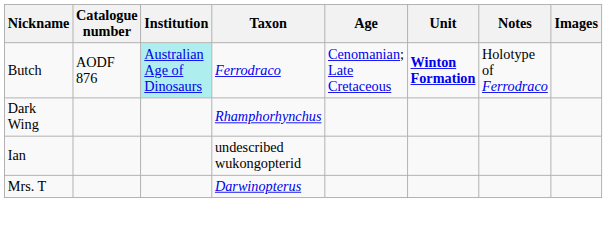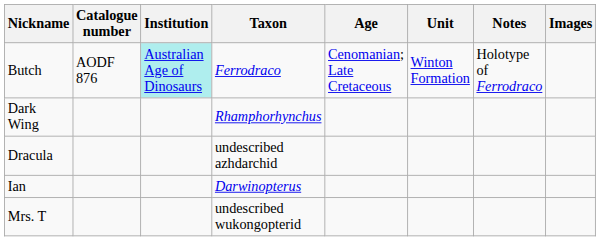Butch | Unit: bold -> normal
+ row: Dracula | undescribed azhdarchid
Ian | Taxon: undescribed wukongopterid -> Darwinopterus
Mrs. T | Taxon: Darwinopterus -> undescribed wukongopterid
